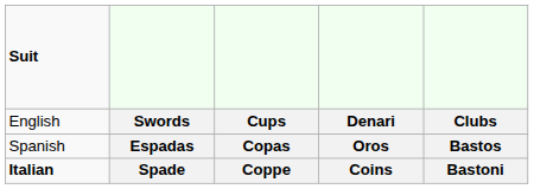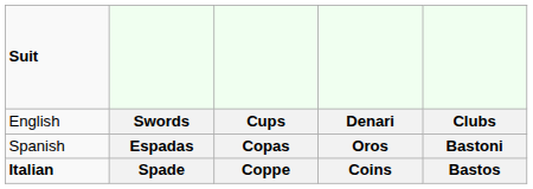Espadas | column 5: Bastos -> Bastoni
Spade | column 5: Bastoni -> Bastos
